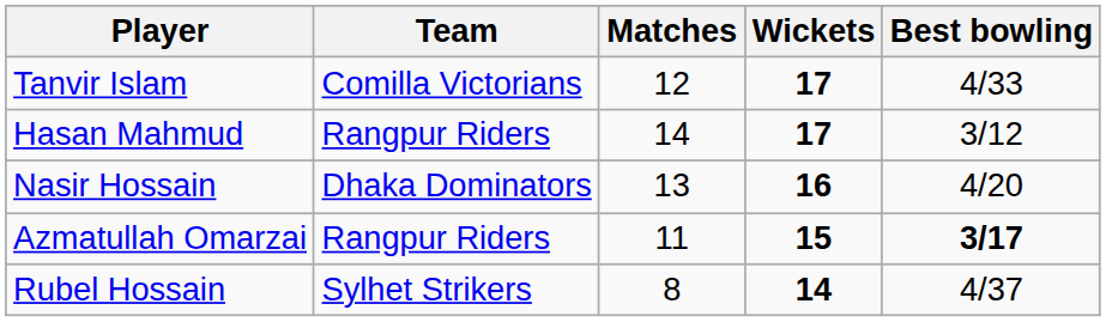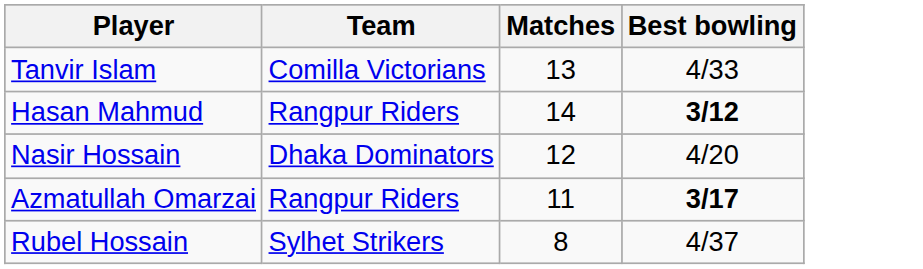- column: Wickets | 17 | 17 | 16 | 15 | 14
Tanvir Islam | Matches: 12 -> 13
Hasan Mahmud | Best bowling: normal -> bold
Nasir Hossain | Matches: 13 -> 12
